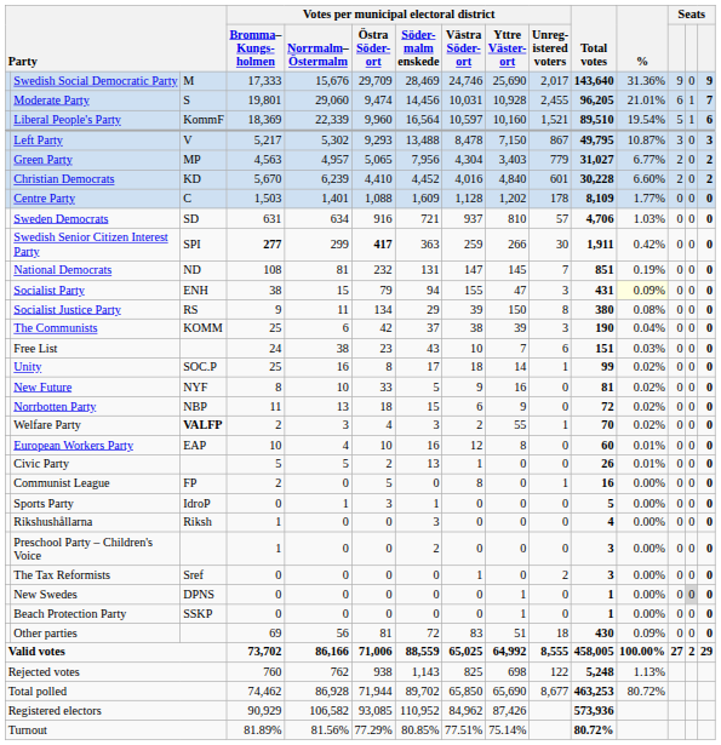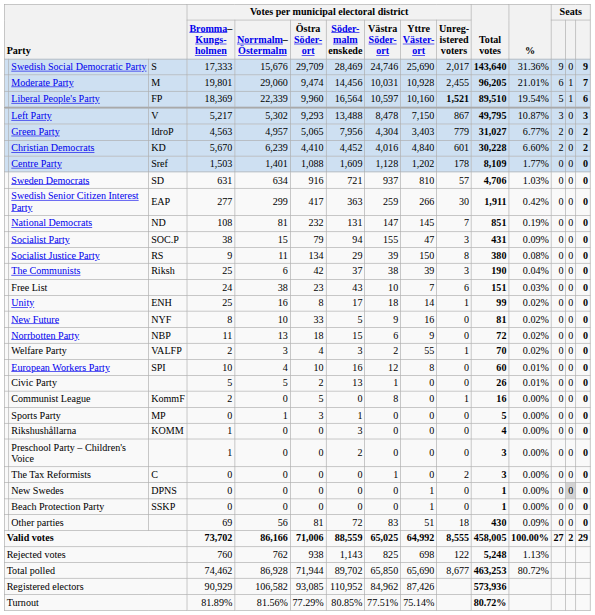Swedish Social Democratic Party | column 3: M -> S
Moderate Party | column 3: S -> M
Liberal People's Party | column 3: KommF -> FP
Liberal People's Party | column 10: normal -> bold
Green Party | column 3: MP -> IdroP
Centre Party | column 3: C -> Sref
Swedish Senior Citizen Interest Party | column 3: SPI -> EAP
Swedish Senior Citizen Interest Party | column 4: bold -> normal
Swedish Senior Citizen Interest Party | Votes per municipal electoral district / Östra Söder- ort: bold -> normal
Socialist Party | column 3: ENH -> SOC.P
Socialist Party | %: lightyellow background -> no background
The Communists | column 3: KOMM -> Riksh
Unity | column 3: SOC.P -> ENH
Welfare Party | column 3: bold -> normal
European Workers Party | column 3: EAP -> SPI
Communist League | column 3: FP -> KommF
Sports Party | column 3: IdroP -> MP
Rikshushållarna | column 3: Riksh -> KOMM
The Tax Reformists | column 3: Sref -> C
